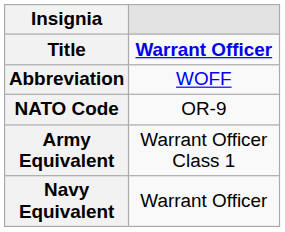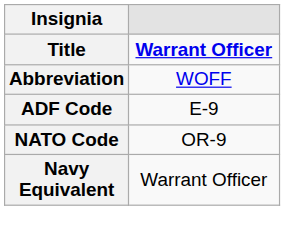+ row: ADF Code | E-9
- row: Army Equivalent | Warrant Officer Class 1
